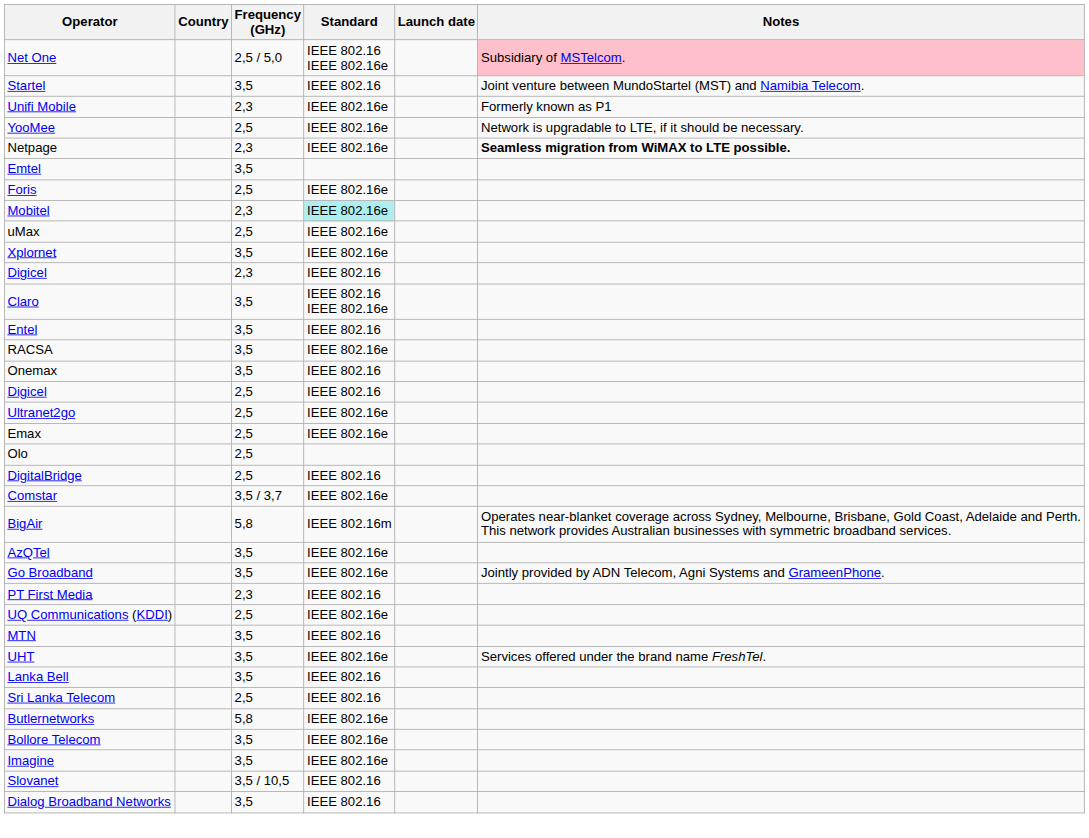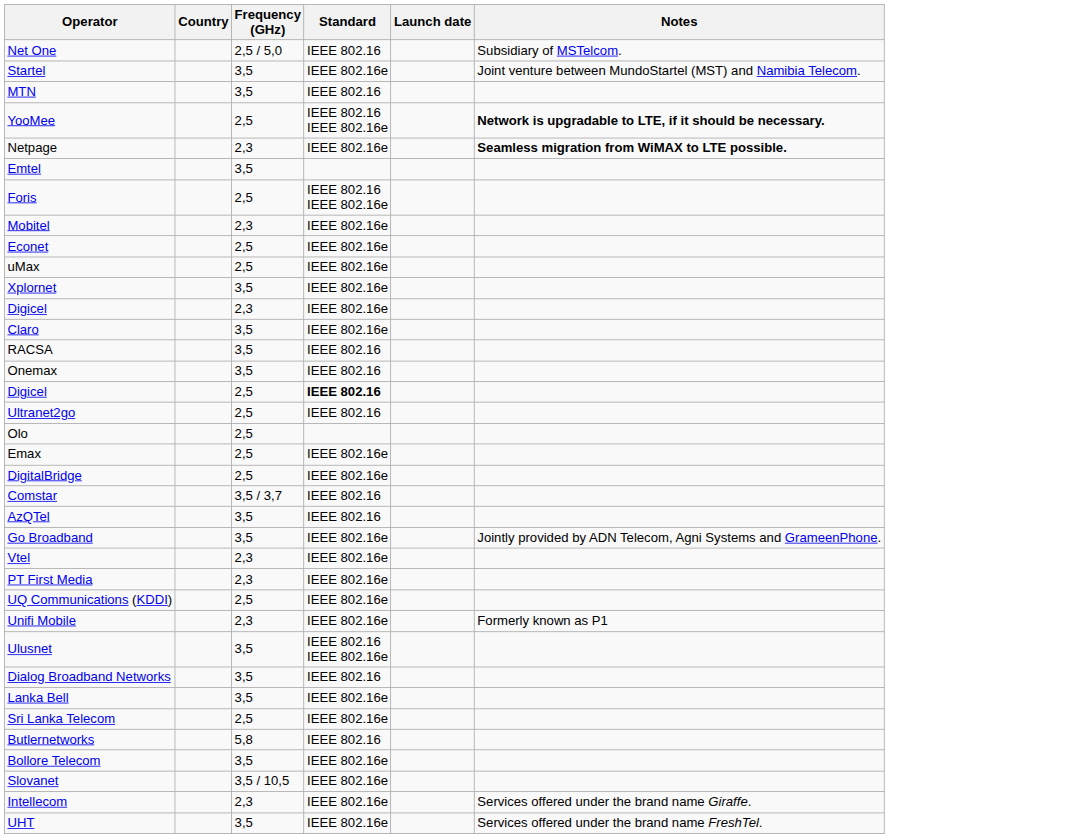Net One | Standard: IEEE 802.16 IEEE 802.16e -> IEEE 802.16
Net One | Notes: pink background -> no background
Startel | Standard: IEEE 802.16 -> IEEE 802.16e
rows swapped: MTN <-> Unifi Mobile
YooMee | Standard: IEEE 802.16e -> IEEE 802.16 IEEE 802.16e
YooMee | Notes: normal -> bold
Foris | Standard: IEEE 802.16e -> IEEE 802.16 IEEE 802.16e
Mobitel | Standard: paleturquoise background -> no background
+ row: Econet | 2,5 | IEEE 802.16e
Digicel / 2,3 | Standard: IEEE 802.16 -> IEEE 802.16e
Claro | Standard: IEEE 802.16 IEEE 802.16e -> IEEE 802.16e
- row: Entel | 3,5 | IEEE 802.16
RACSA | Standard: IEEE 802.16e -> IEEE 802.16
Digicel / 2,5 | Standard: normal -> bold
Ultranet2go | Standard: IEEE 802.16e -> IEEE 802.16
rows swapped: Emax <-> Olo
DigitalBridge | Standard: IEEE 802.16 -> IEEE 802.16e
Comstar | Standard: IEEE 802.16e -> IEEE 802.16
- row: BigAir | 5,8 | IEEE 802.16m | Operates near-blanket coverage across Sydney, Melbourne, Brisbane, Gold Coast, Adelaide and Perth. This network provides Australian businesses with symmetric broadband services.
AzQTel | Standard: IEEE 802.16e -> IEEE 802.16
+ row: Vtel | 2,3 | IEEE 802.16e
PT First Media | Standard: IEEE 802.16 -> IEEE 802.16e
+ row: Ulusnet | 3,5 | IEEE 802.16 IEEE 802.16e
rows swapped: Dialog Broadband Networks <-> UHT
Lanka Bell | Standard: IEEE 802.16 -> IEEE 802.16e
Sri Lanka Telecom | Standard: IEEE 802.16 -> IEEE 802.16e
Butlernetworks | Standard: IEEE 802.16e -> IEEE 802.16
- row: Imagine | 3,5 | IEEE 802.16e
Slovanet | Standard: IEEE 802.16 -> IEEE 802.16e
+ row: Intellecom | 2,3 | IEEE 802.16e | Services offered under the brand name Giraffe.
